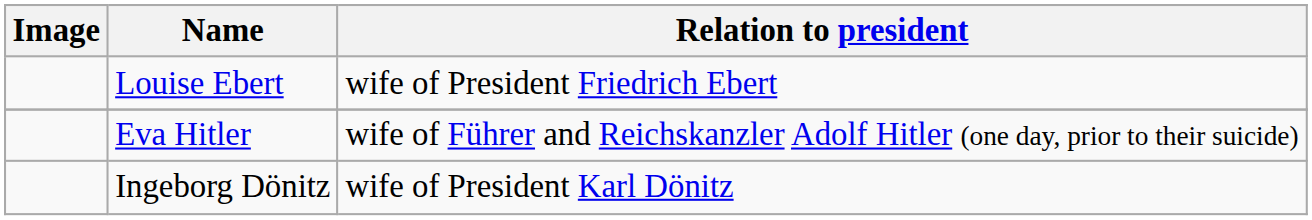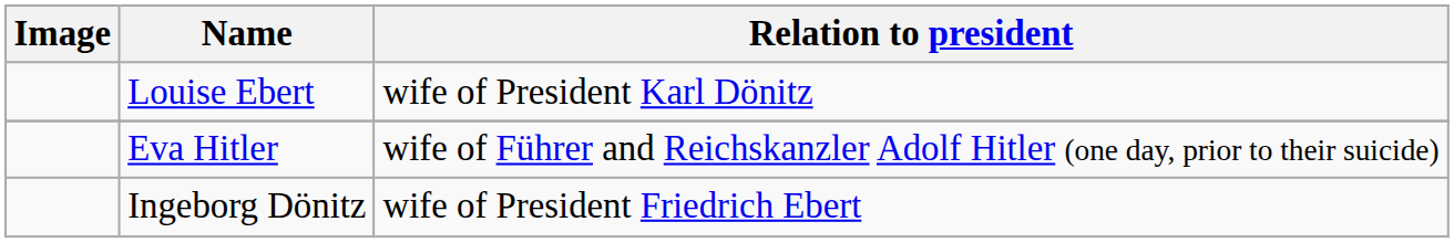Louise Ebert | Relation to president: wife of President Friedrich Ebert -> wife of President Karl Dönitz
Ingeborg Dönitz | Relation to president: wife of President Karl Dönitz -> wife of President Friedrich Ebert
